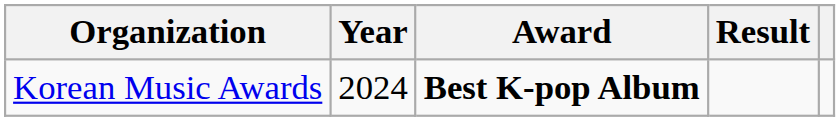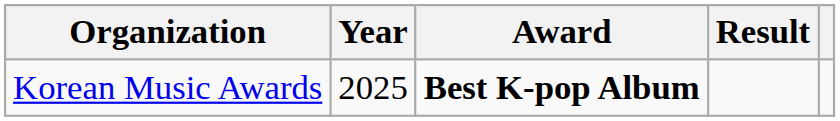Korean Music Awards | Year: 2024 -> 2025
